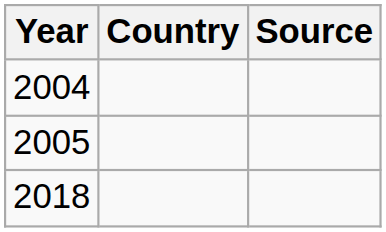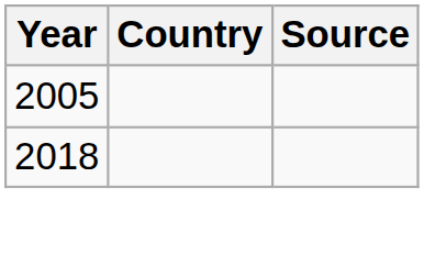- row: 2004
